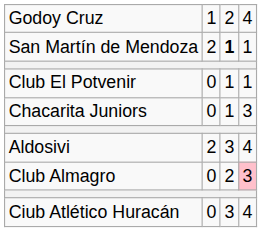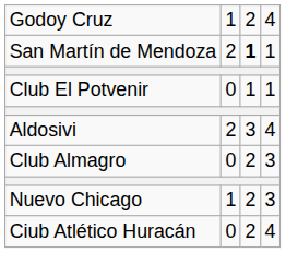- row: Chacarita Juniors | 0 | 1 | 3
Club Almagro | column 4: pink background -> no background
+ row: Nuevo Chicago | 1 | 2 | 3
Ciub Atlético Huracán | column 3: 3 -> 2
